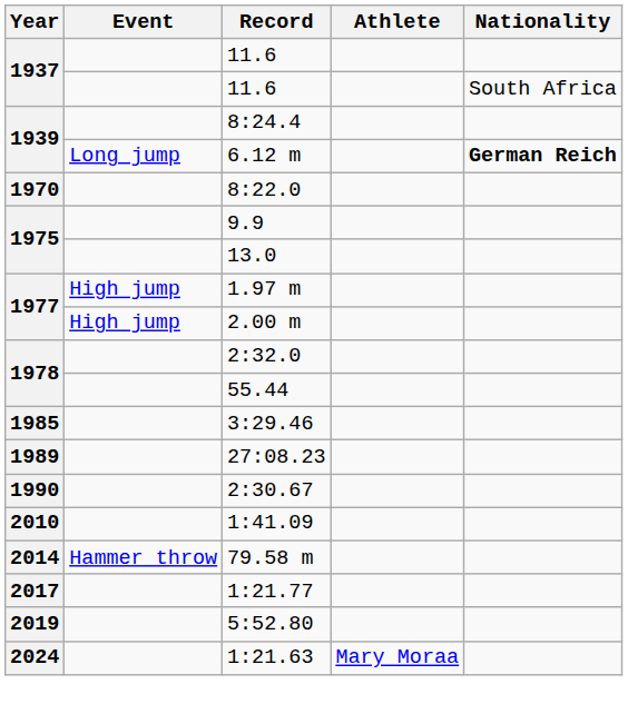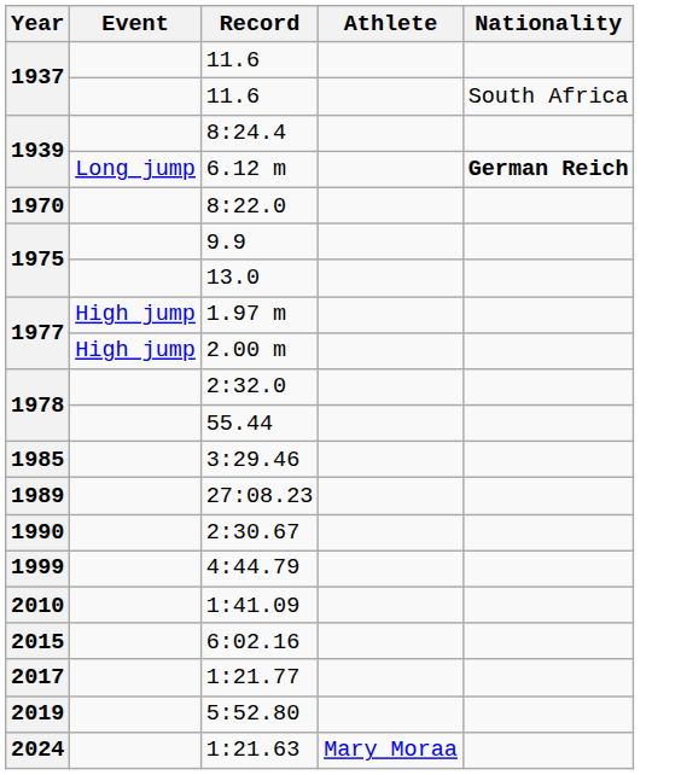+ row: 1999 | 4:44.79
- row: 2014 | Hammer throw | 79.58 m
+ row: 2015 | 6:02.16
